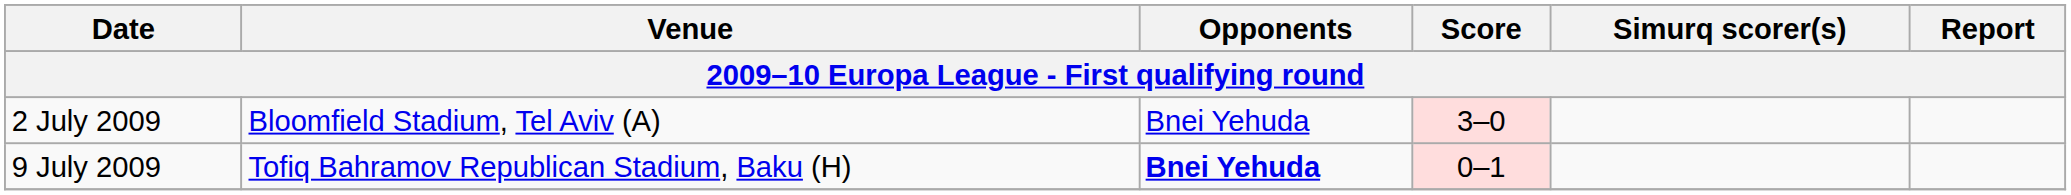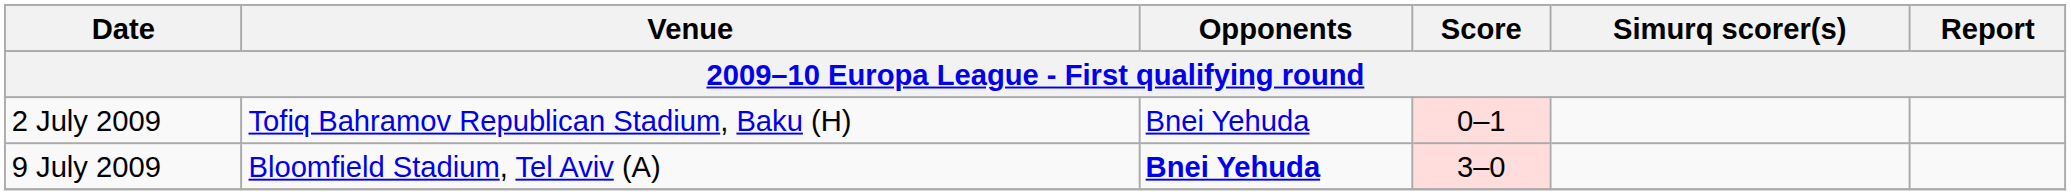2 July 2009 | Venue: Bloomfield Stadium, Tel Aviv (A) -> Tofiq Bahramov Republican Stadium, Baku (H)
2 July 2009 | Score: 3–0 -> 0–1
9 July 2009 | Venue: Tofiq Bahramov Republican Stadium, Baku (H) -> Bloomfield Stadium, Tel Aviv (A)
9 July 2009 | Score: 0–1 -> 3–0
